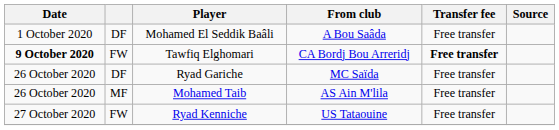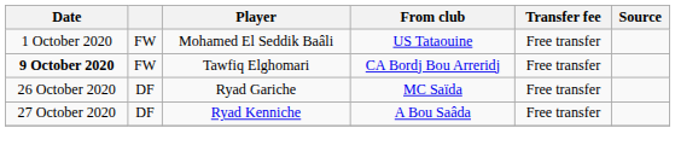Mohamed El Seddik Baâli | column 2: DF -> FW
Mohamed El Seddik Baâli | From club: A Bou Saâda -> US Tataouine
Tawfiq Elghomari | Transfer fee: bold -> normal
- row: 26 October 2020 | MF | Mohamed Taib | AS Ain M'lila | Free transfer
Ryad Kenniche | column 2: FW -> DF
Ryad Kenniche | From club: US Tataouine -> A Bou Saâda
